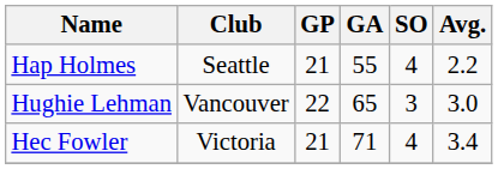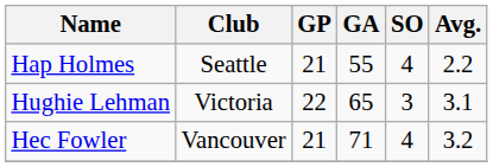Hughie Lehman | Club: Vancouver -> Victoria
Hughie Lehman | Avg.: 3.0 -> 3.1
Hec Fowler | Club: Victoria -> Vancouver
Hec Fowler | Avg.: 3.4 -> 3.2
